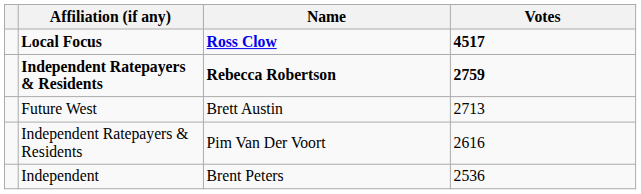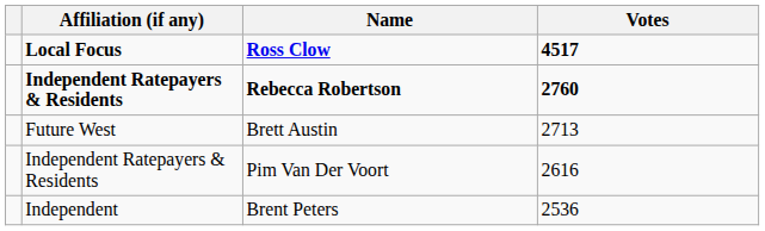Rebecca Robertson | Votes: 2759 -> 2760
